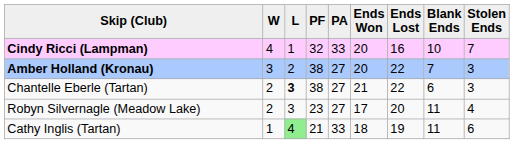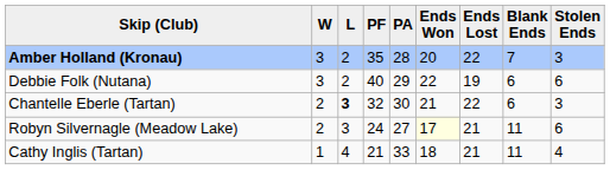- row: Cindy Ricci (Lampman) | 4 | 1 | 32 | 33 | 20 | 16 | 10 | 7
Amber Holland (Kronau) | PF: 38 -> 35
Amber Holland (Kronau) | PA: 27 -> 28
+ row: Debbie Folk (Nutana) | 3 | 2 | 40 | 29 | 22 | 19 | 6 | 6
Chantelle Eberle (Tartan) | PF: 38 -> 32
Chantelle Eberle (Tartan) | PA: 27 -> 30
Robyn Silvernagle (Meadow Lake) | PF: 23 -> 24
Robyn Silvernagle (Meadow Lake) | Ends Won: no background -> lightyellow background
Robyn Silvernagle (Meadow Lake) | Ends Lost: 20 -> 21
Robyn Silvernagle (Meadow Lake) | Stolen Ends: 4 -> 6
Cathy Inglis (Tartan) | L: lightgreen background -> no background
Cathy Inglis (Tartan) | Ends Lost: 19 -> 21
Cathy Inglis (Tartan) | Stolen Ends: 6 -> 4
